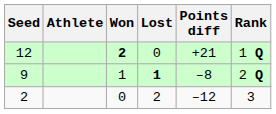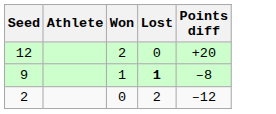- column: Rank | 1 Q | 2 Q | 3
12 | Won: bold -> normal
12 | Points diff: +21 -> +20
